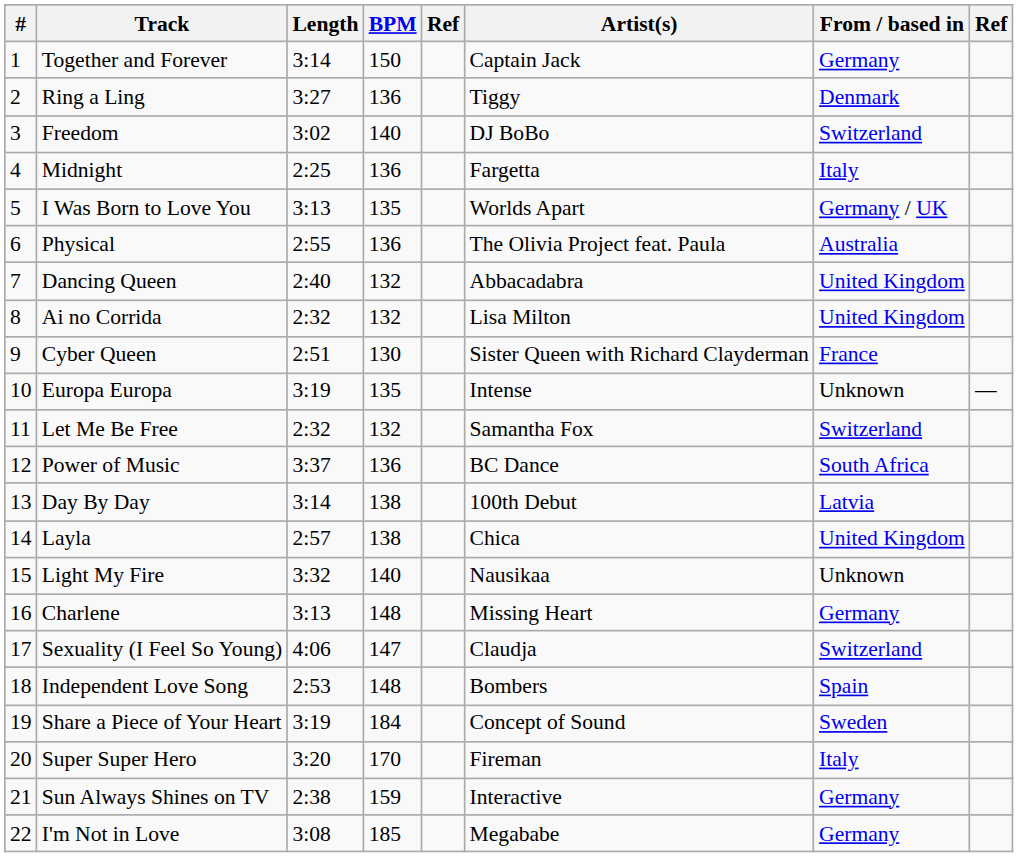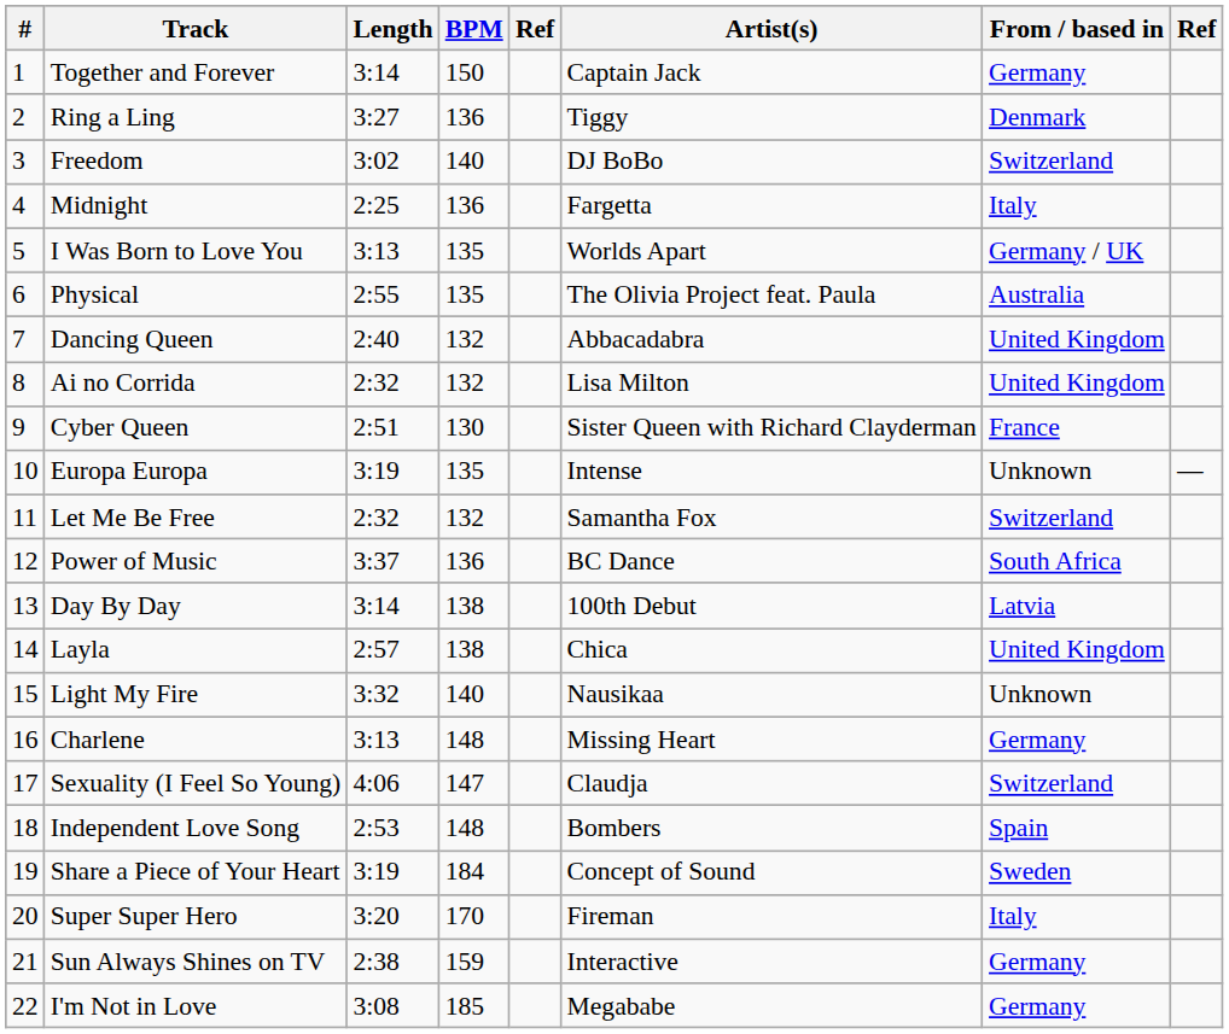Physical | BPM: 136 -> 135
